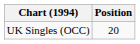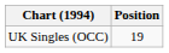UK Singles (OCC) | Position: 20 -> 19
